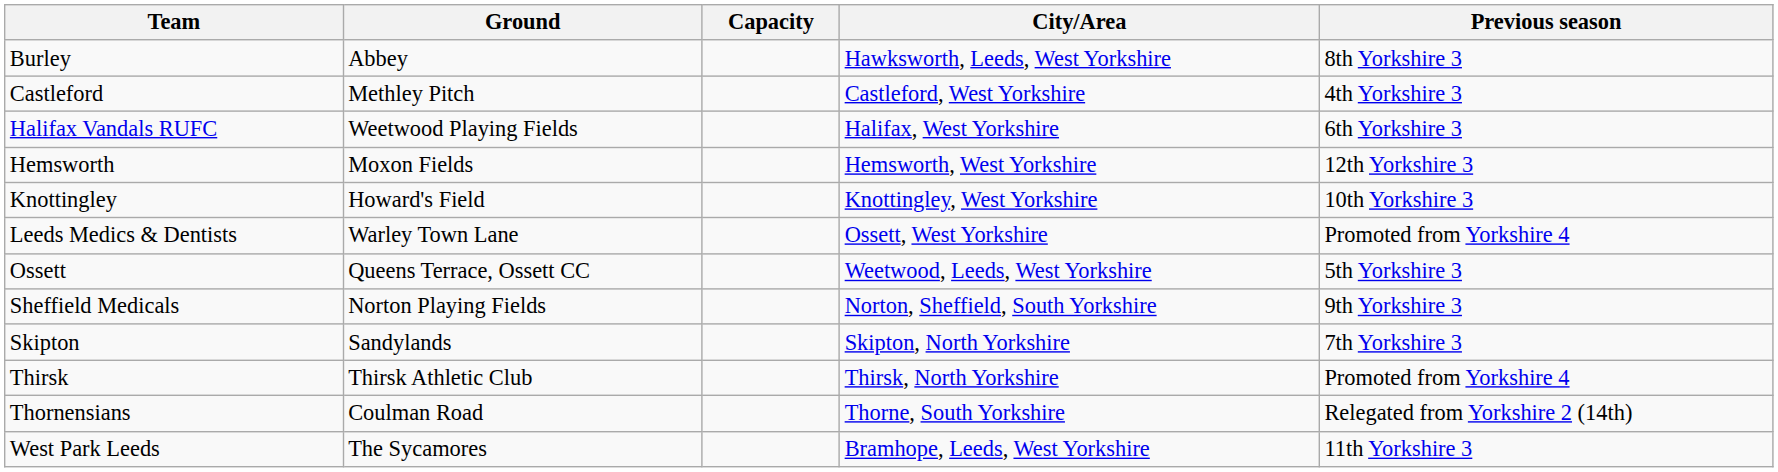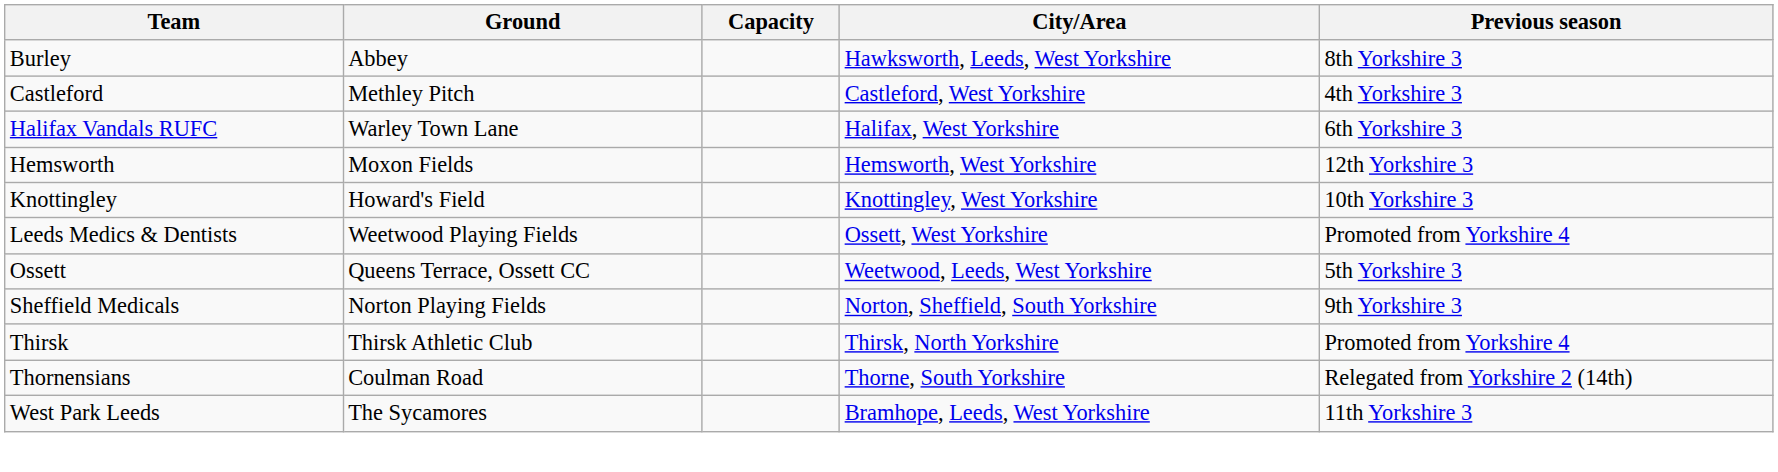Halifax Vandals RUFC | Ground: Weetwood Playing Fields -> Warley Town Lane
Leeds Medics & Dentists | Ground: Warley Town Lane -> Weetwood Playing Fields
- row: Skipton | Sandylands | Skipton, North Yorkshire | 7th Yorkshire 3
